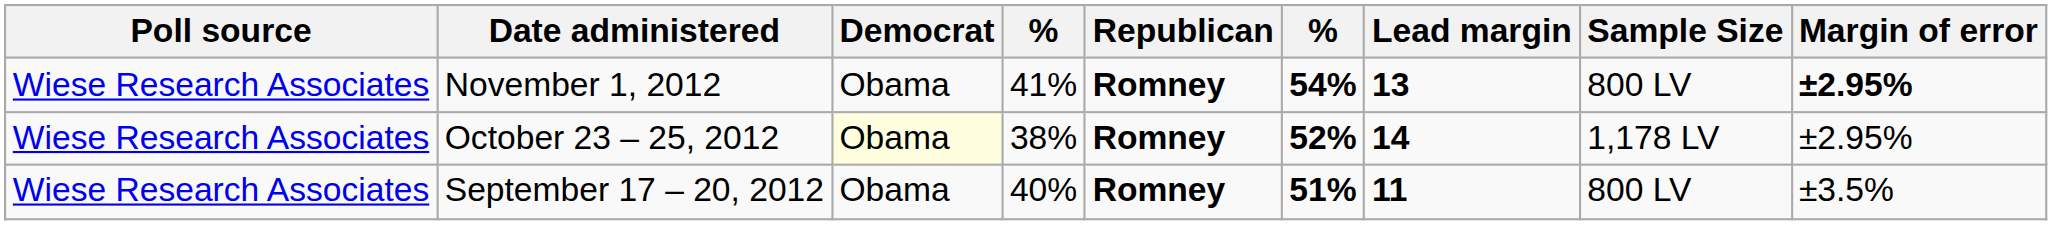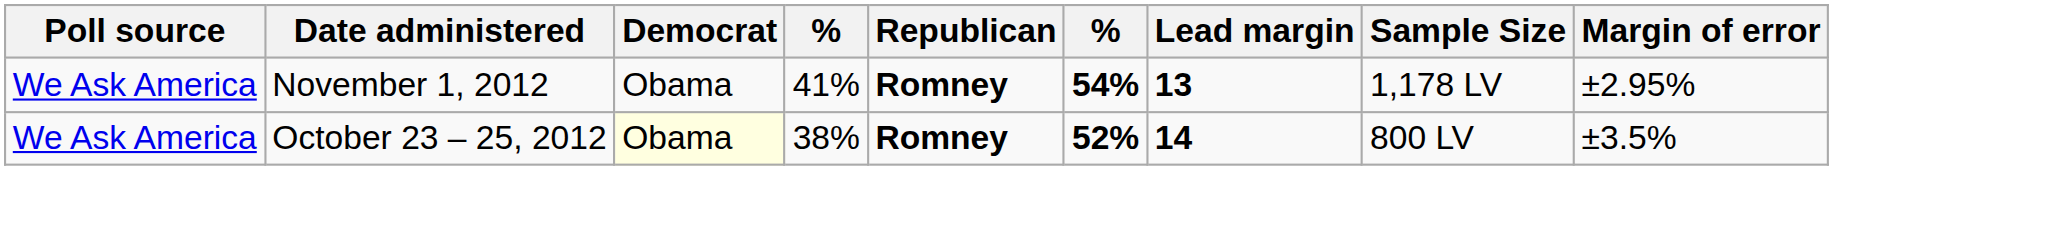November 1, 2012 | Poll source: Wiese Research Associates -> We Ask America
November 1, 2012 | Sample Size: 800 LV -> 1,178 LV
November 1, 2012 | Margin of error: bold -> normal
October 23 – 25, 2012 | Poll source: Wiese Research Associates -> We Ask America
October 23 – 25, 2012 | Sample Size: 1,178 LV -> 800 LV
October 23 – 25, 2012 | Margin of error: ±2.95% -> ±3.5%
- row: Wiese Research Associates | September 17 – 20, 2012 | Obama | 40% | Romney | 51% | 11 | 800 LV | ±3.5%
